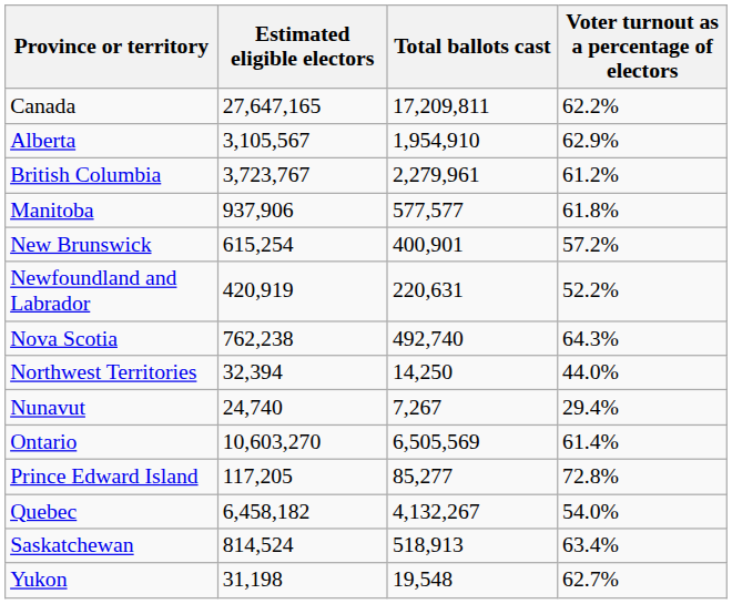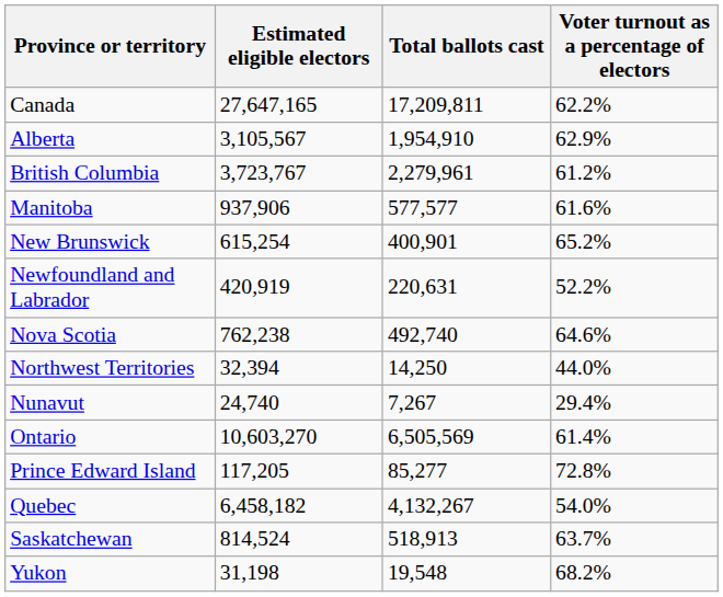Manitoba | Voter turnout as a percentage of electors: 61.8% -> 61.6%
New Brunswick | Voter turnout as a percentage of electors: 57.2% -> 65.2%
Nova Scotia | Voter turnout as a percentage of electors: 64.3% -> 64.6%
Saskatchewan | Voter turnout as a percentage of electors: 63.4% -> 63.7%
Yukon | Voter turnout as a percentage of electors: 62.7% -> 68.2%
